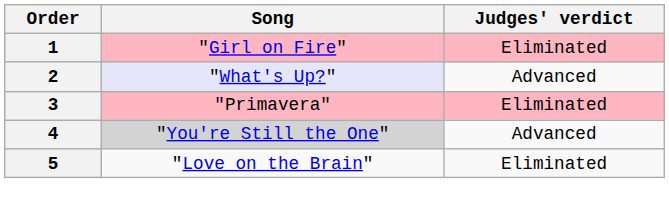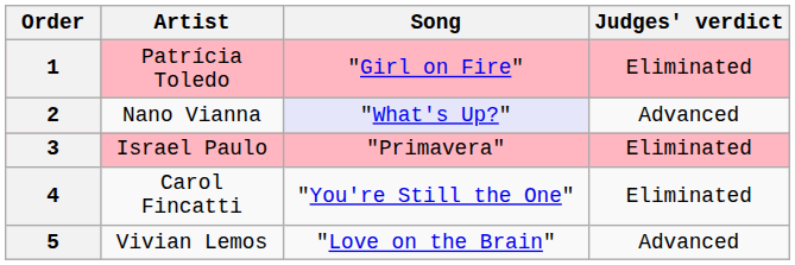+ column: Artist | Patrícia Toledo | Nano Vianna | Israel Paulo | Carol Fincatti | Vivian Lemos
4 | Song: lightgrey background -> no background
4 | Judges' verdict: Advanced -> Eliminated
5 | Judges' verdict: Eliminated -> Advanced
